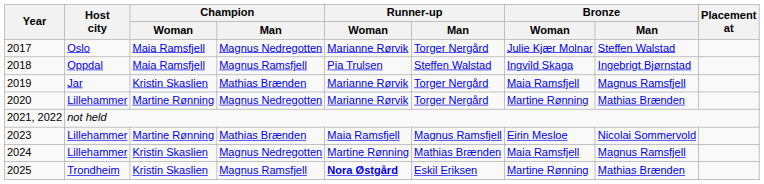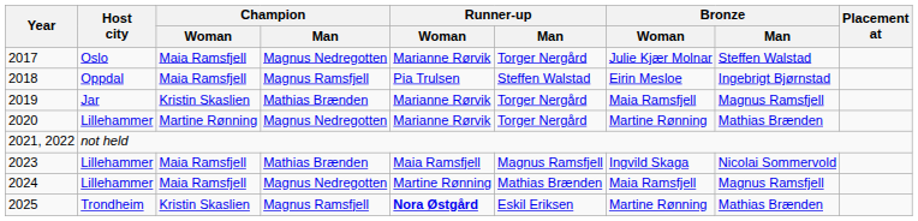2018 | Bronze / Woman: Ingvild Skaga -> Eirin Mesloe
2023 | Champion / Woman: Martine Rønning -> Maia Ramsfjell
2023 | Bronze / Woman: Eirin Mesloe -> Ingvild Skaga
2024 | Champion / Woman: Kristin Skaslien -> Maia Ramsfjell
